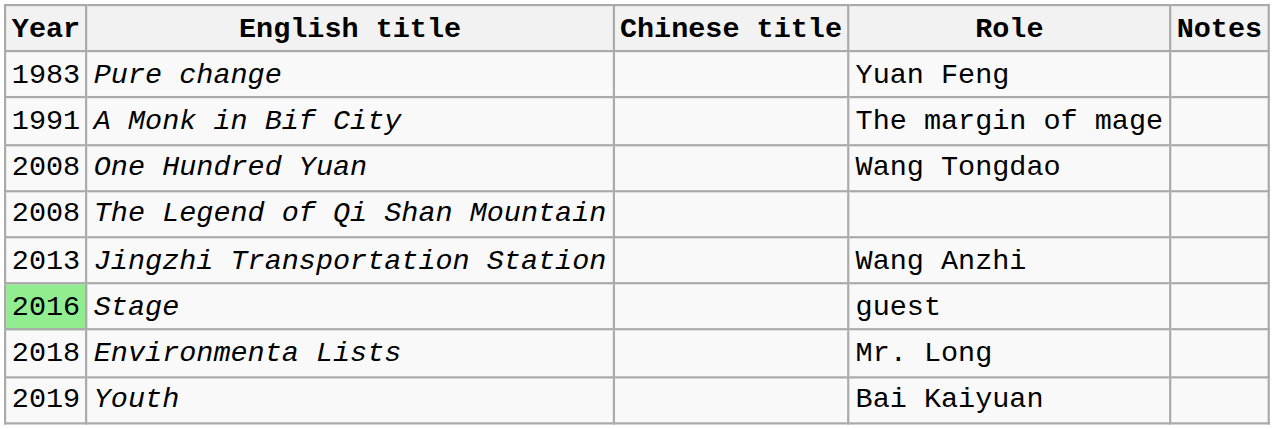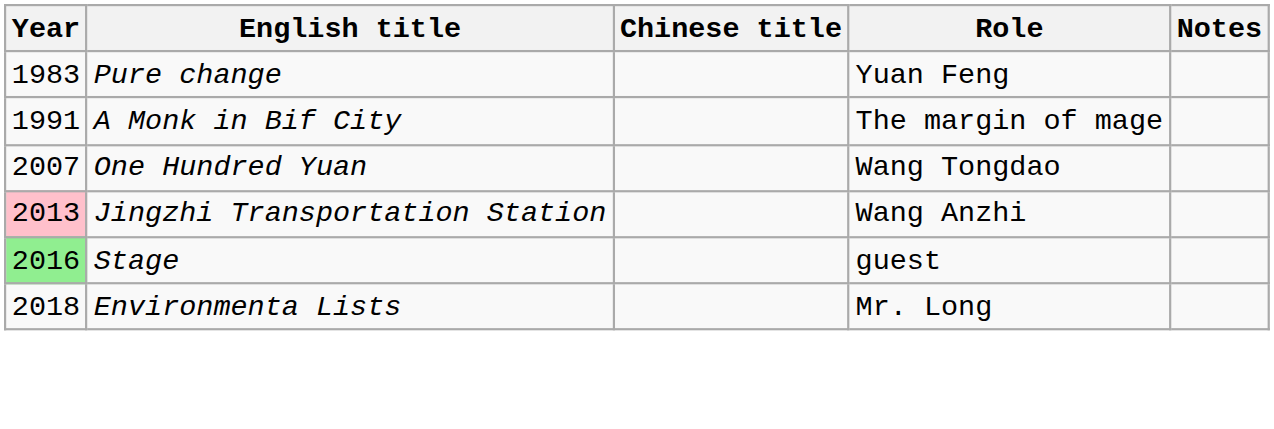One Hundred Yuan | Year: 2008 -> 2007
- row: 2008 | The Legend of Qi Shan Mountain
Jingzhi Transportation Station | Year: no background -> pink background
- row: 2019 | Youth | Bai Kaiyuan
